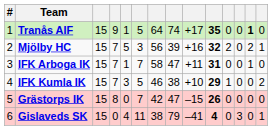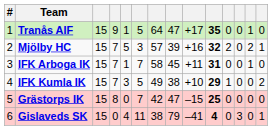Tranås AIF | column 8: 74 -> 47
Tranås AIF | column 13: bold -> normal
Mjölby HC | column 7: 56 -> 57
IFK Arboga IK | column 8: 47 -> 45
IFK Kumla IK | column 7: 46 -> 49
Grästorps IK | column 10: 26 -> 25
